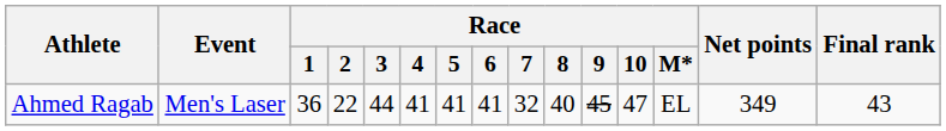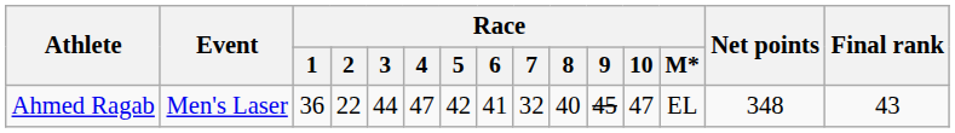Ahmed Ragab | Race / 4: 41 -> 47
Ahmed Ragab | Race / 5: 41 -> 42
Ahmed Ragab | Net points: 349 -> 348
